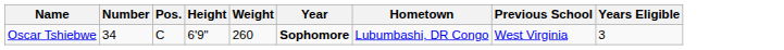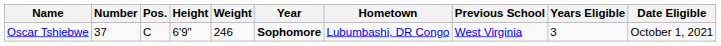+ column: Date Eligible | October 1, 2021
Oscar Tshiebwe | Number: 34 -> 37
Oscar Tshiebwe | Weight: 260 -> 246
